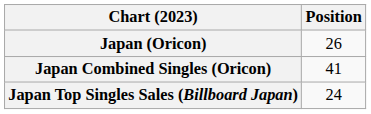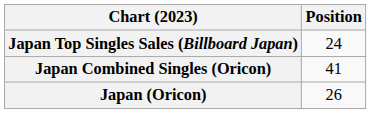rows swapped: Japan (Oricon) <-> Japan Top Singles Sales (Billboard Japan)
